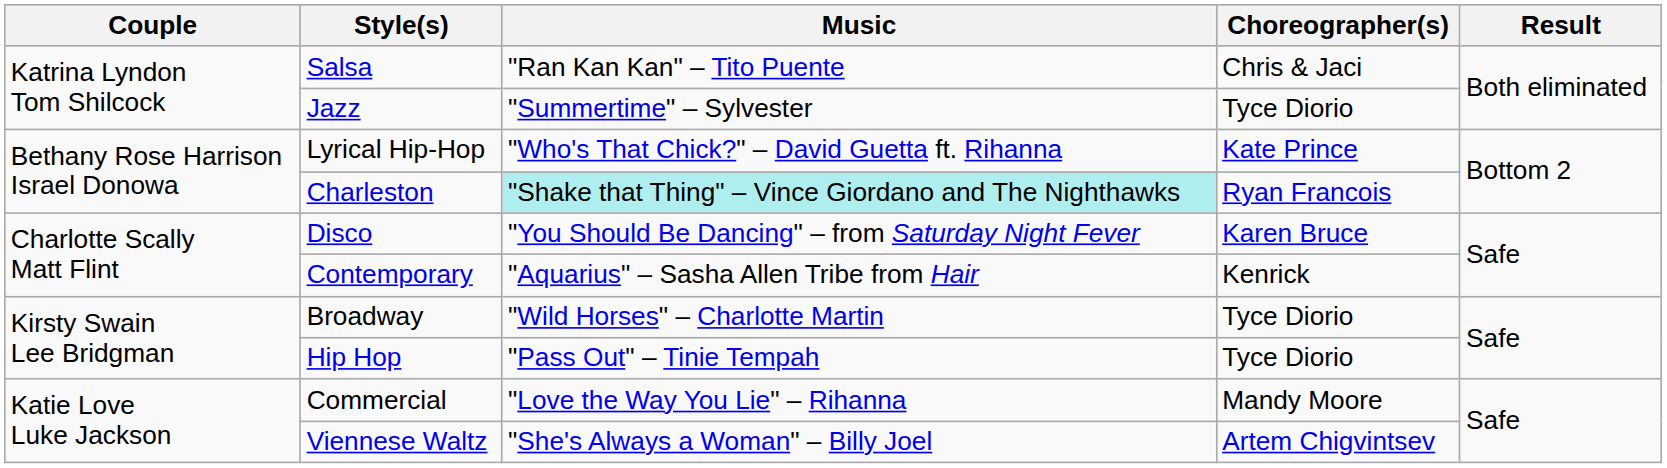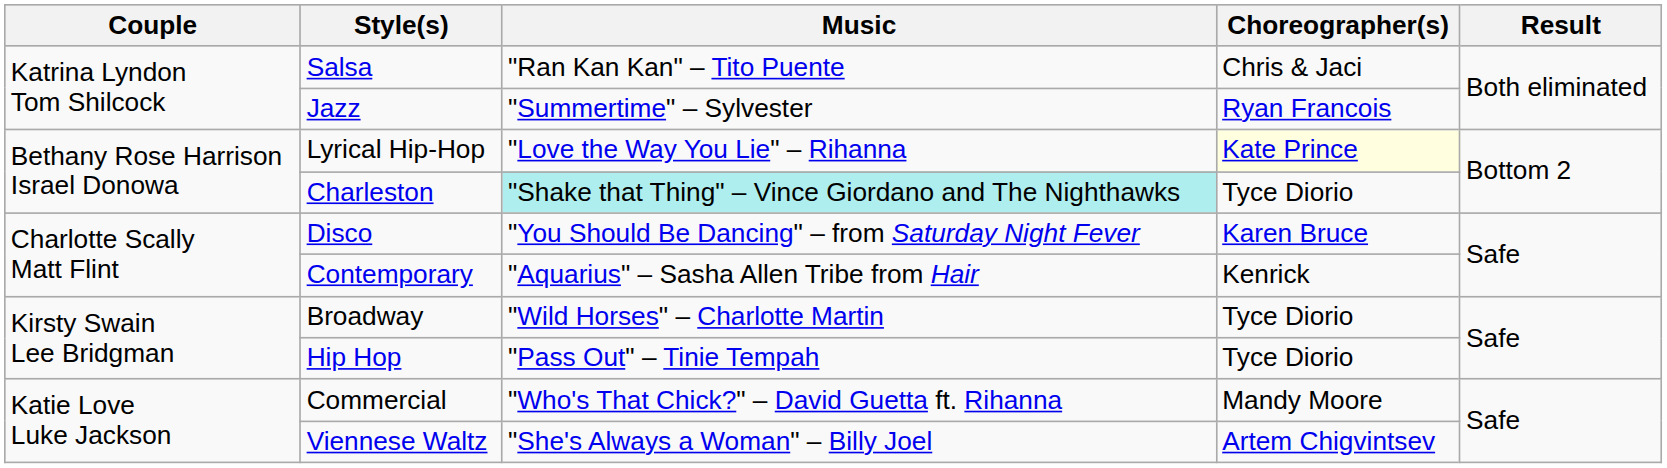Jazz | Choreographer(s): Tyce Diorio -> Ryan Francois
Lyrical Hip-Hop | Music: "Who's That Chick?" – David Guetta ft. Rihanna -> "Love the Way You Lie" – Rihanna
Lyrical Hip-Hop | Choreographer(s): no background -> lightyellow background
Charleston | Choreographer(s): Ryan Francois -> Tyce Diorio
Commercial | Music: "Love the Way You Lie" – Rihanna -> "Who's That Chick?" – David Guetta ft. Rihanna
